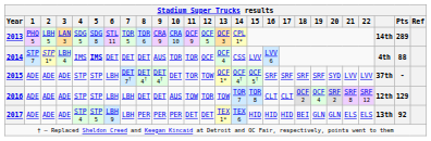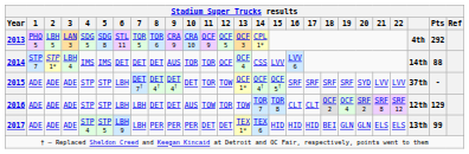2013 | column 24: 14th -> 4th
2013 | Pts: 289 -> 292
2014 | 5: bold -> normal
2014 | column 24: 4th -> 14th
2017 | Pts: 92 -> 99
